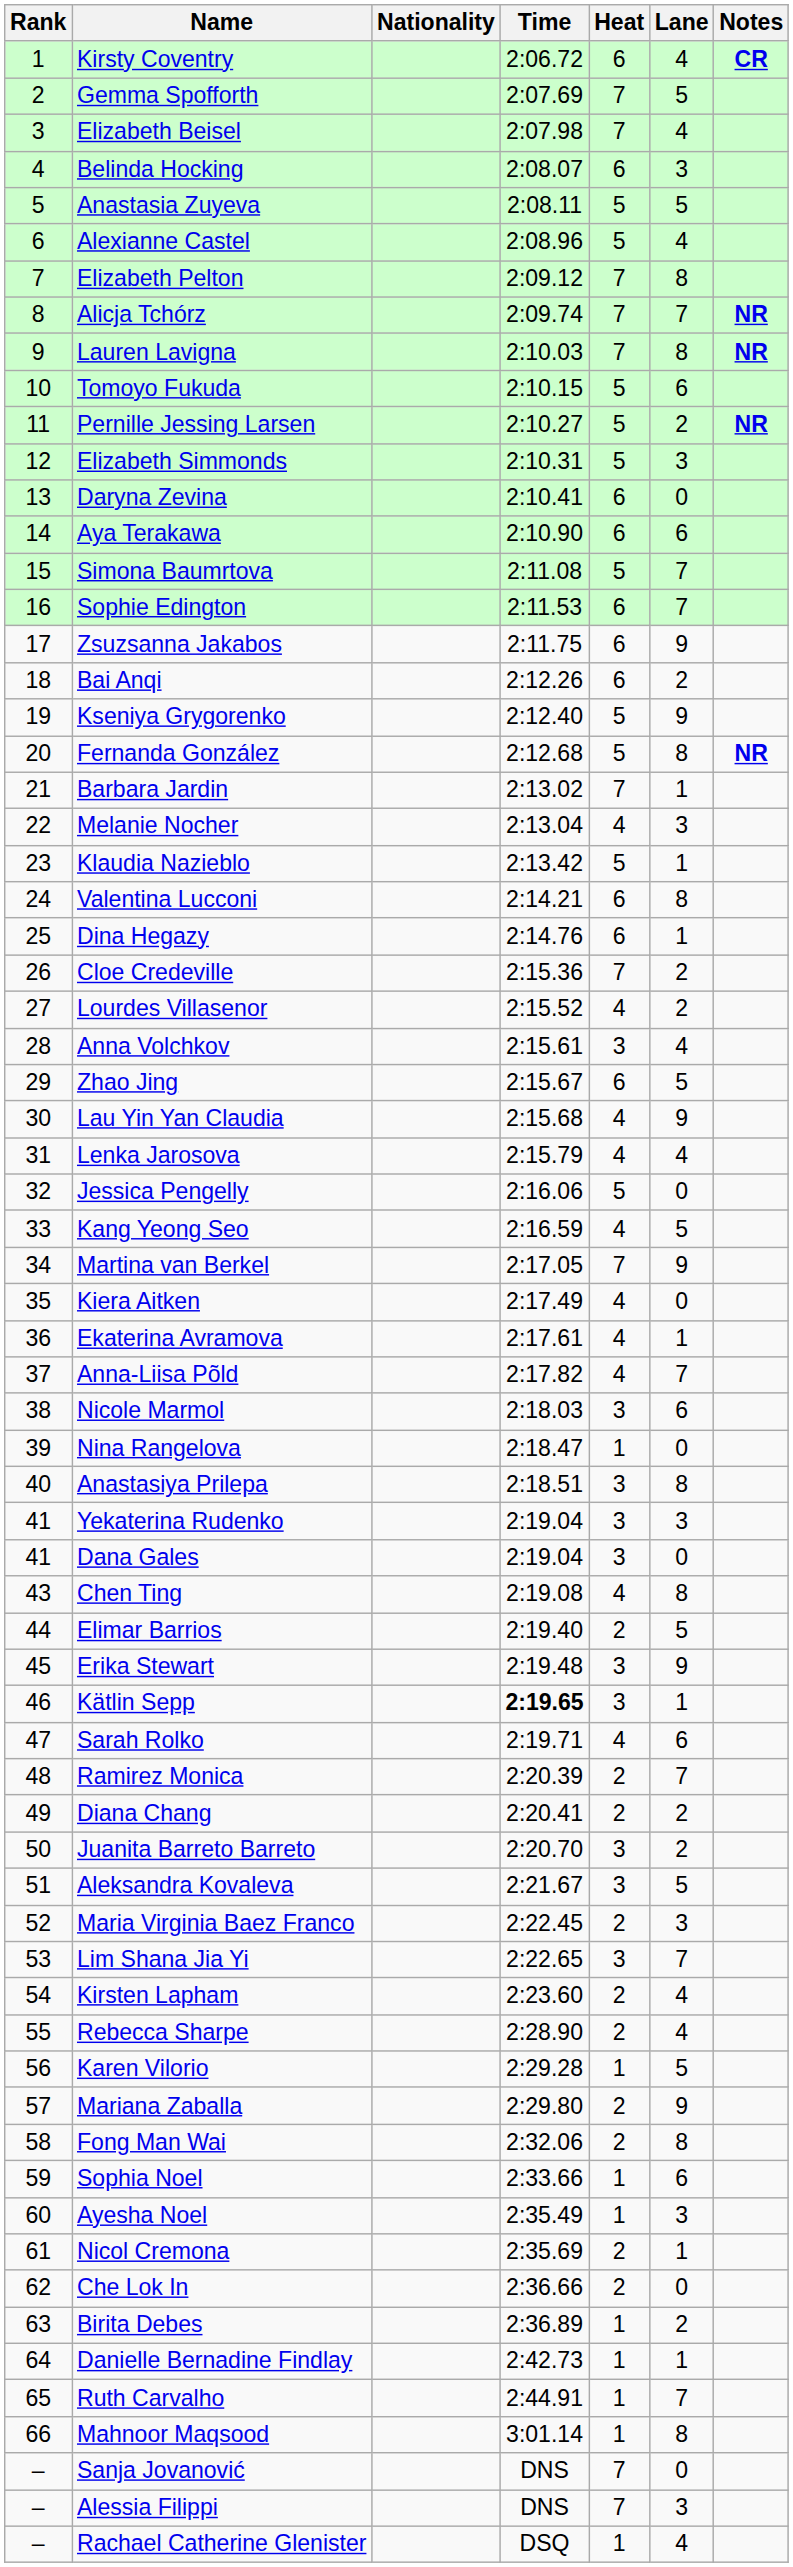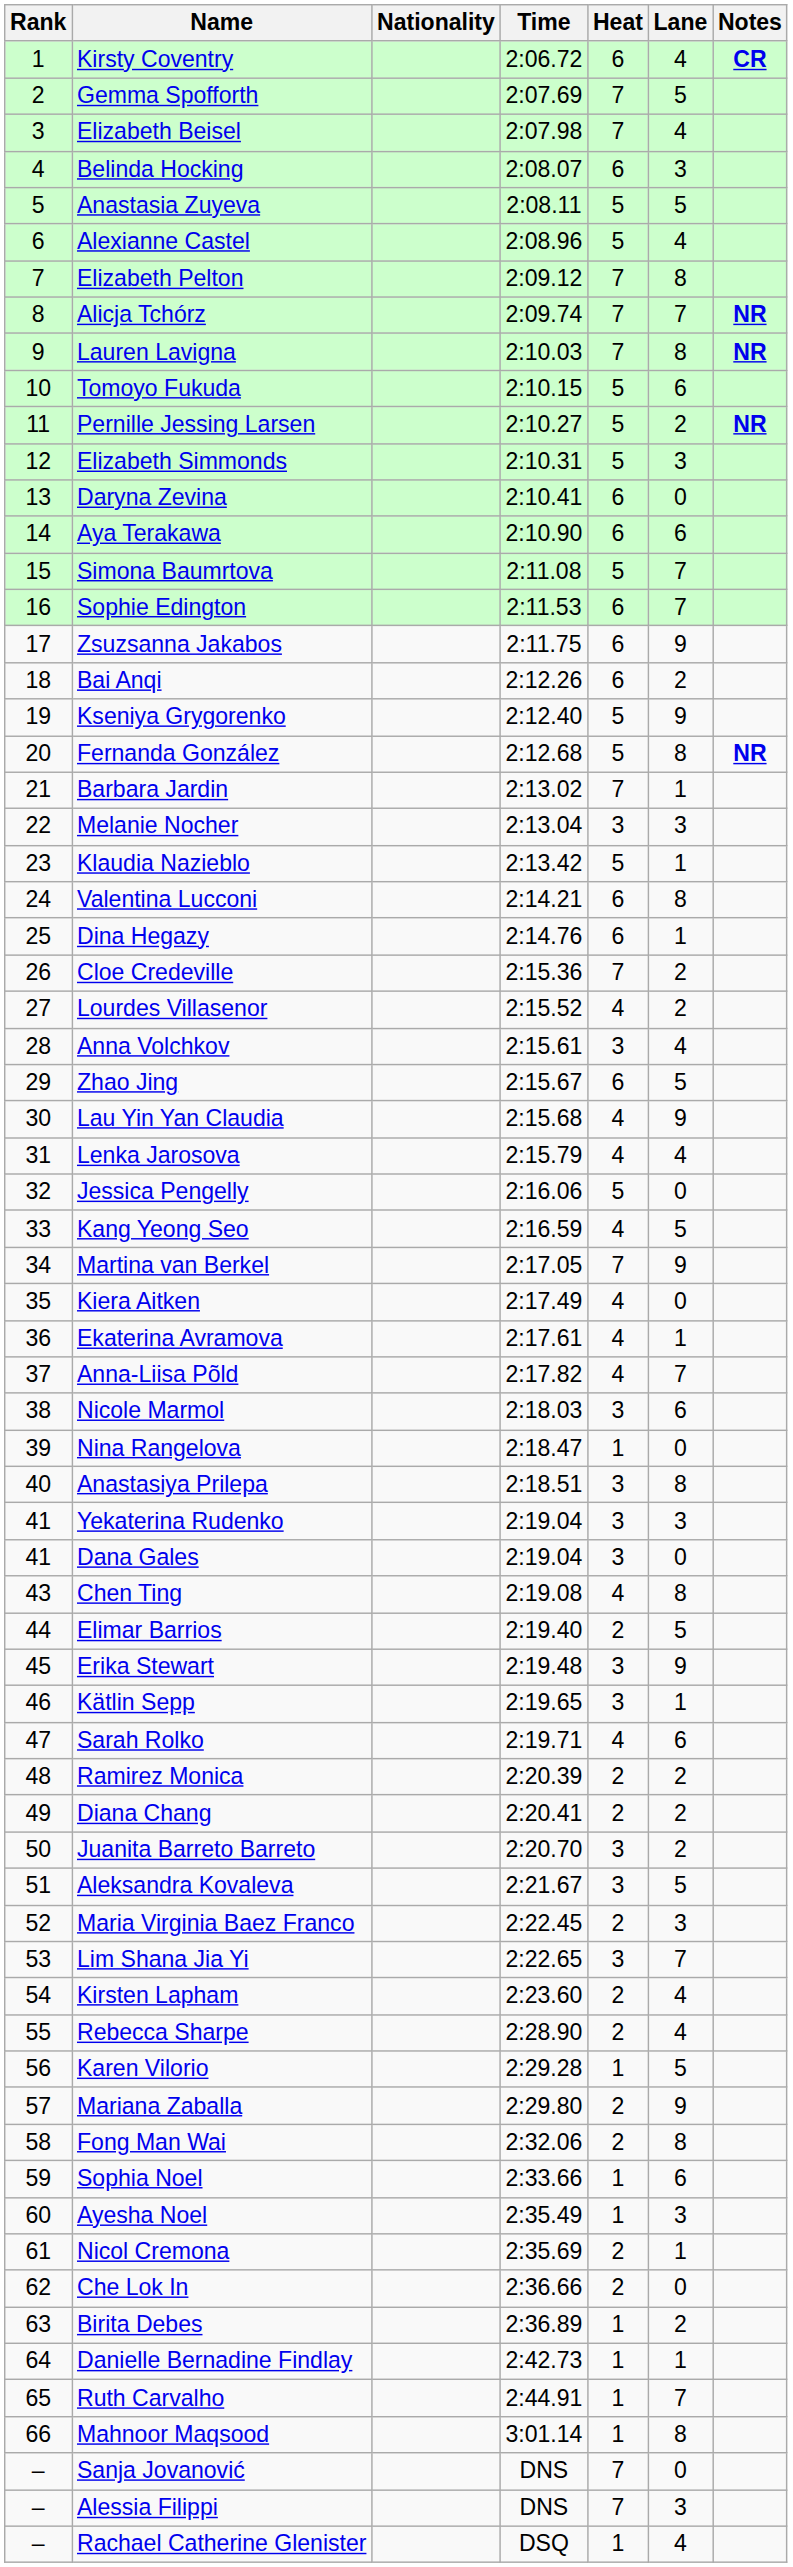Melanie Nocher | Heat: 4 -> 3
Kätlin Sepp | Time: bold -> normal
Ramirez Monica | Lane: 7 -> 2
